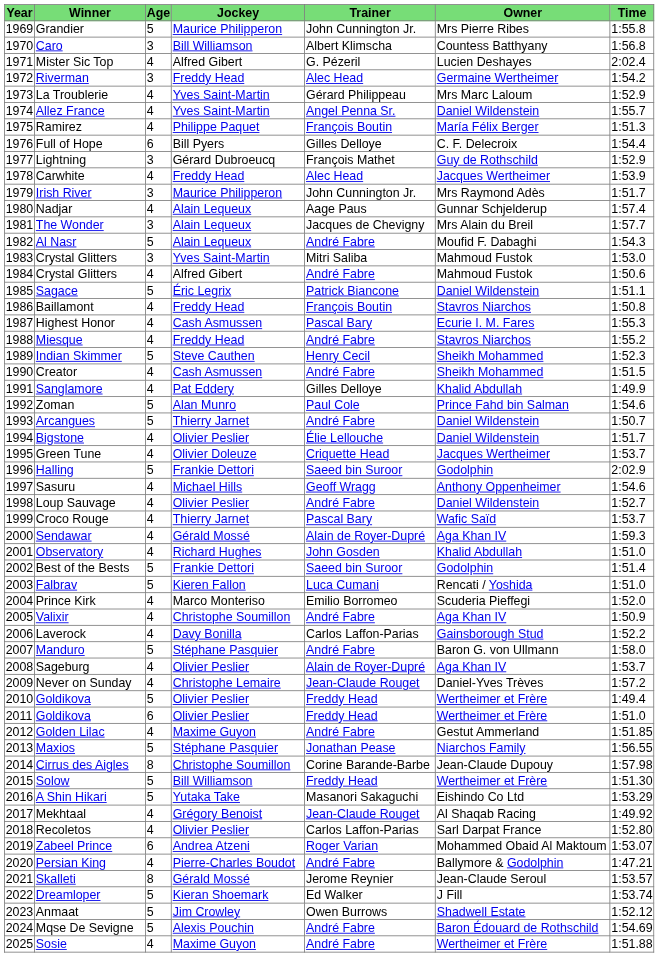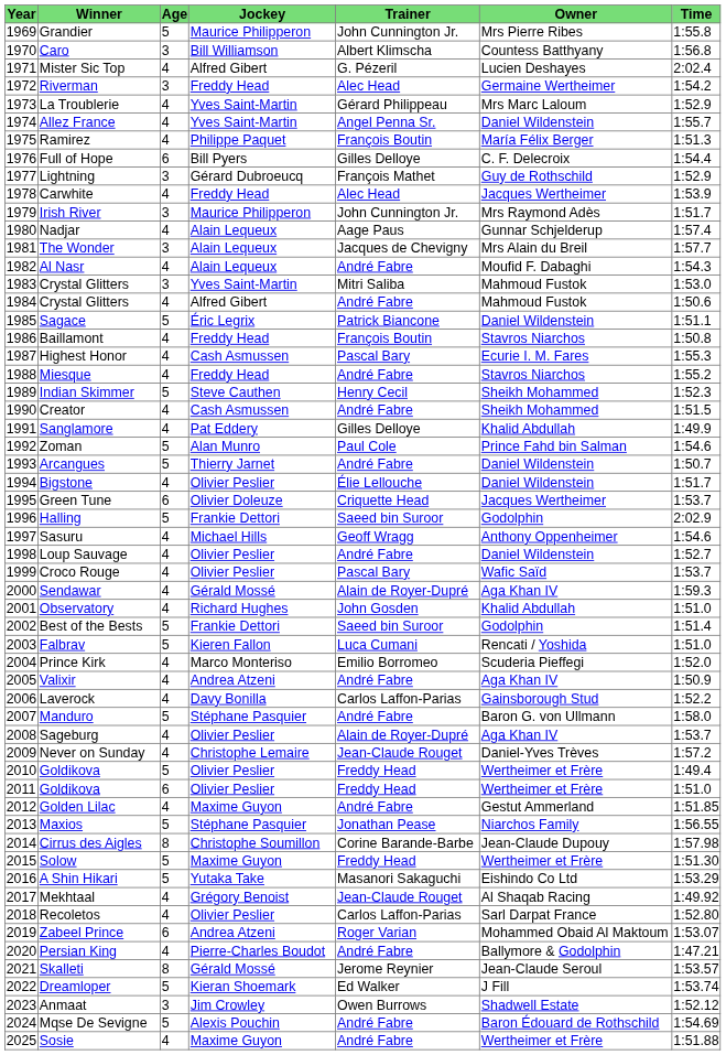Al Nasr | Age: 5 -> 4
Green Tune | Age: 4 -> 6
Croco Rouge | Jockey: Thierry Jarnet -> Olivier Peslier
Valixir | Jockey: Christophe Soumillon -> Andrea Atzeni
Solow | Jockey: Bill Williamson -> Maxime Guyon
Anmaat | Age: 5 -> 3
